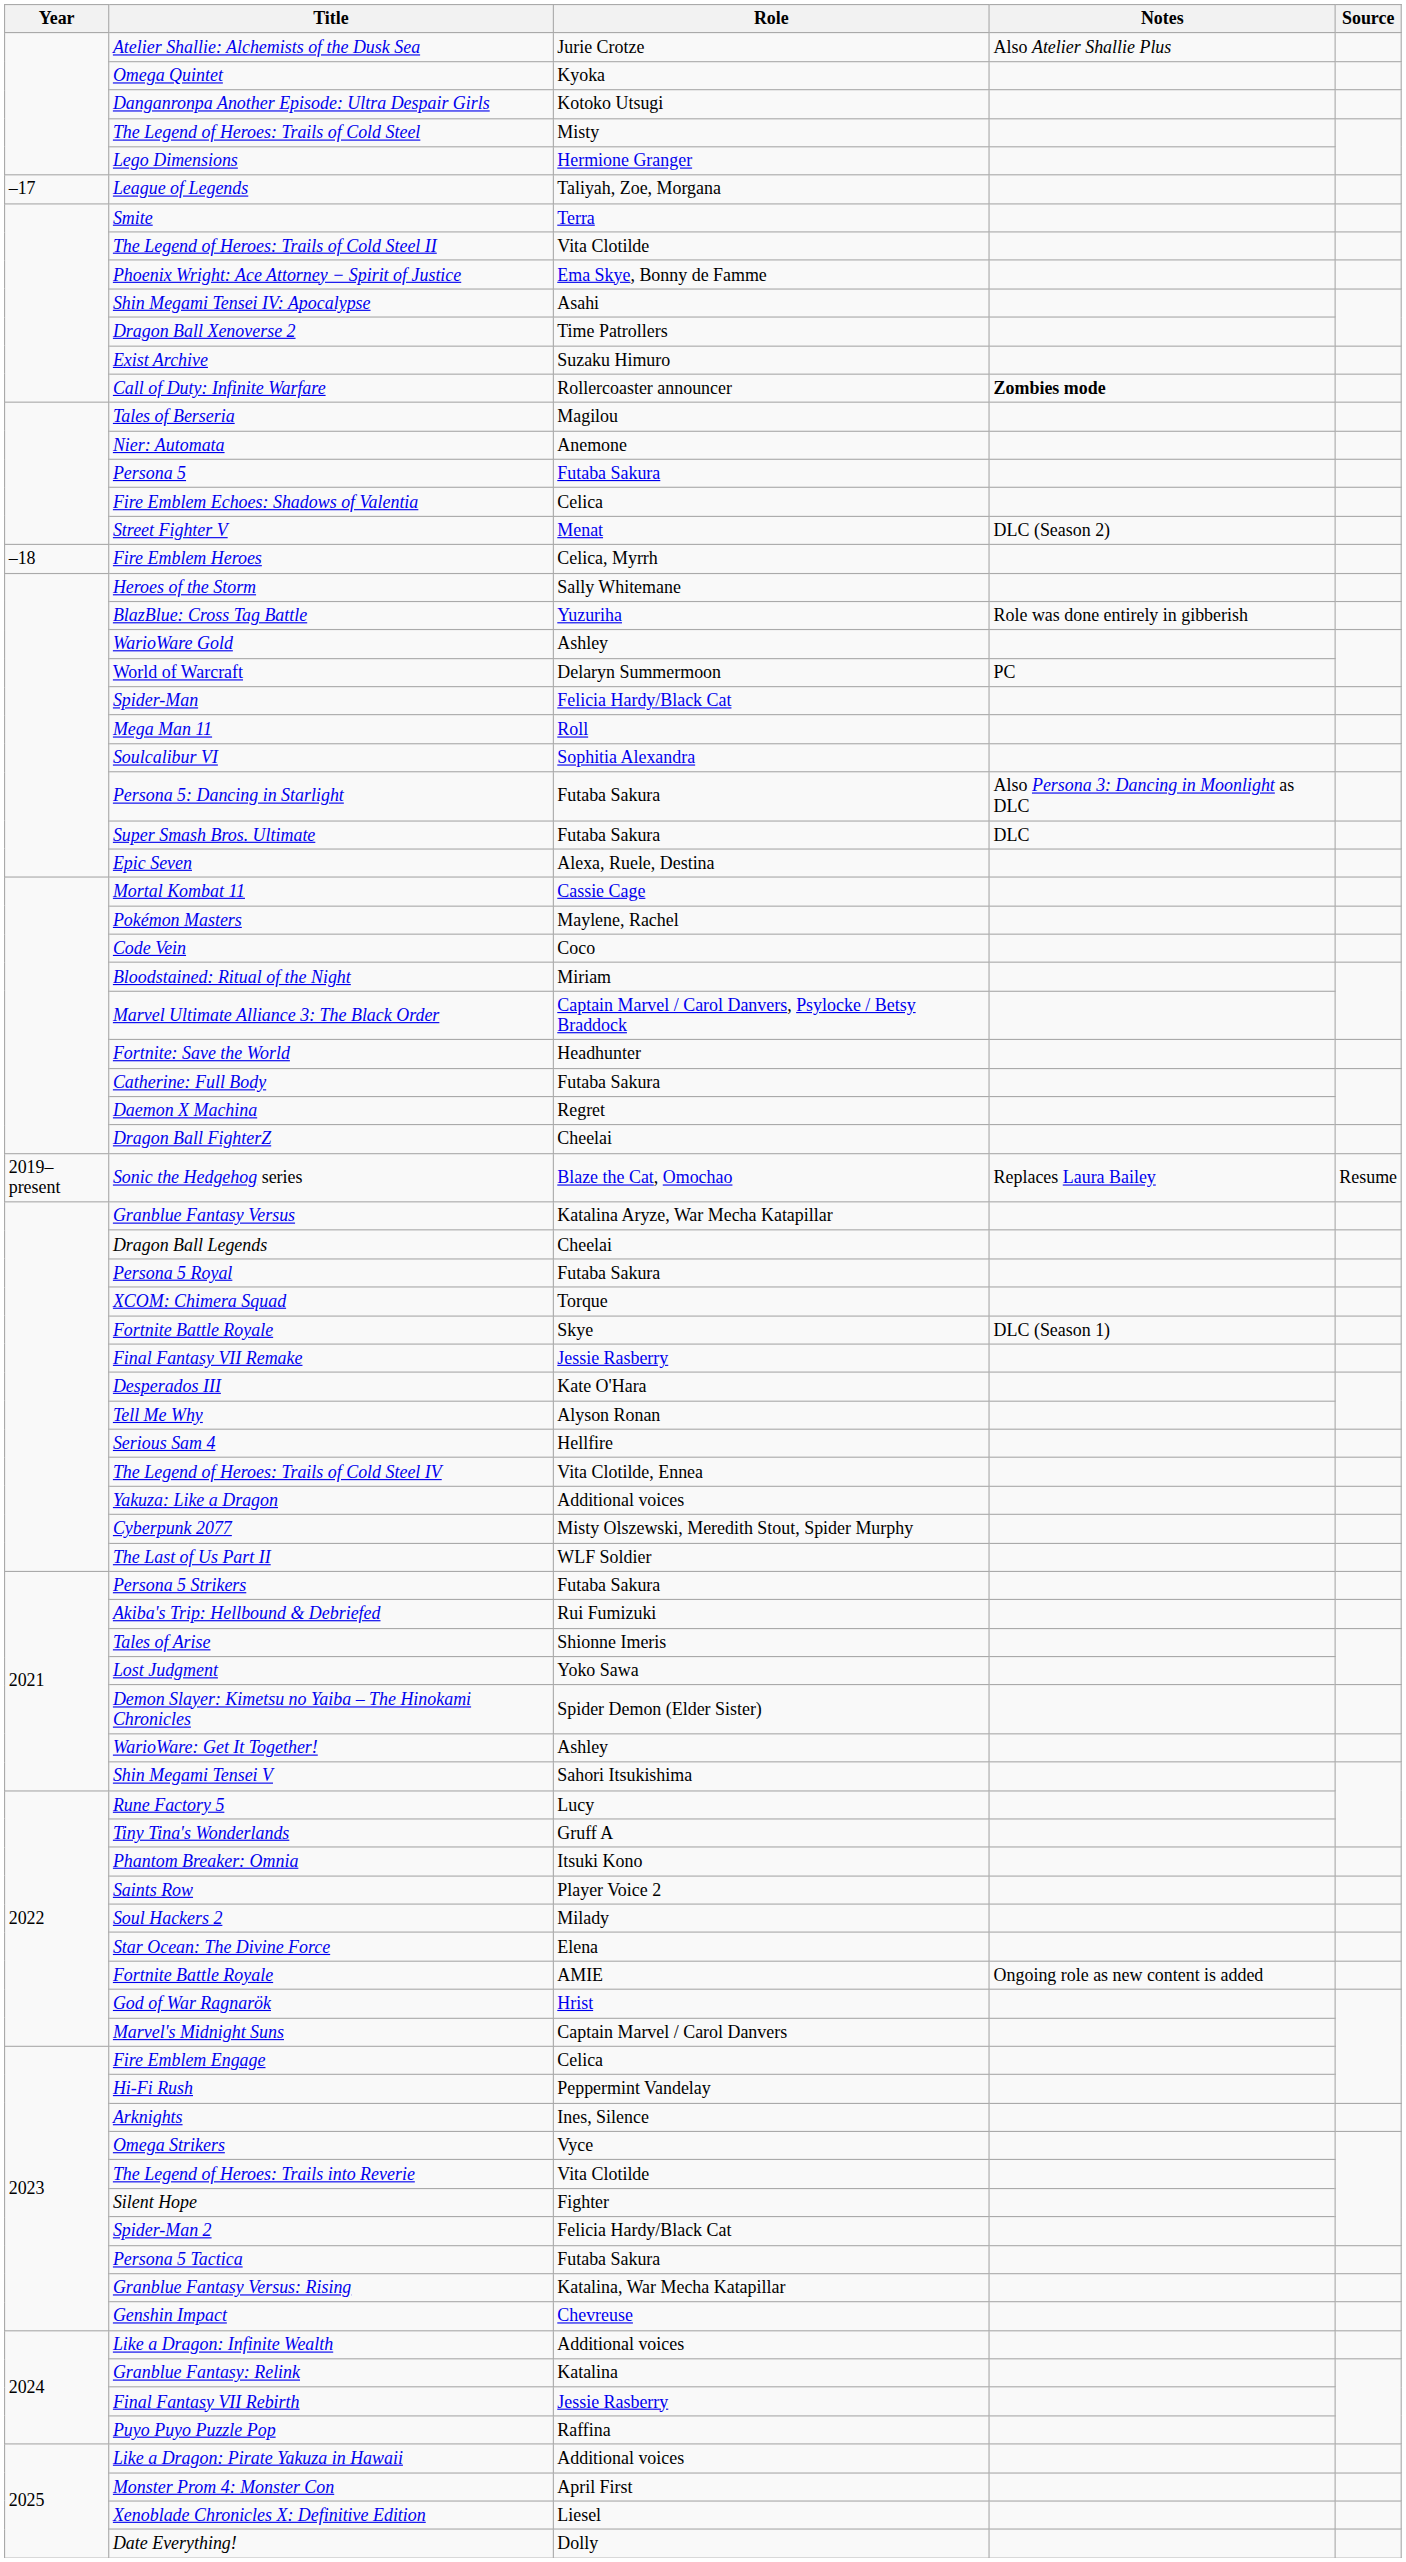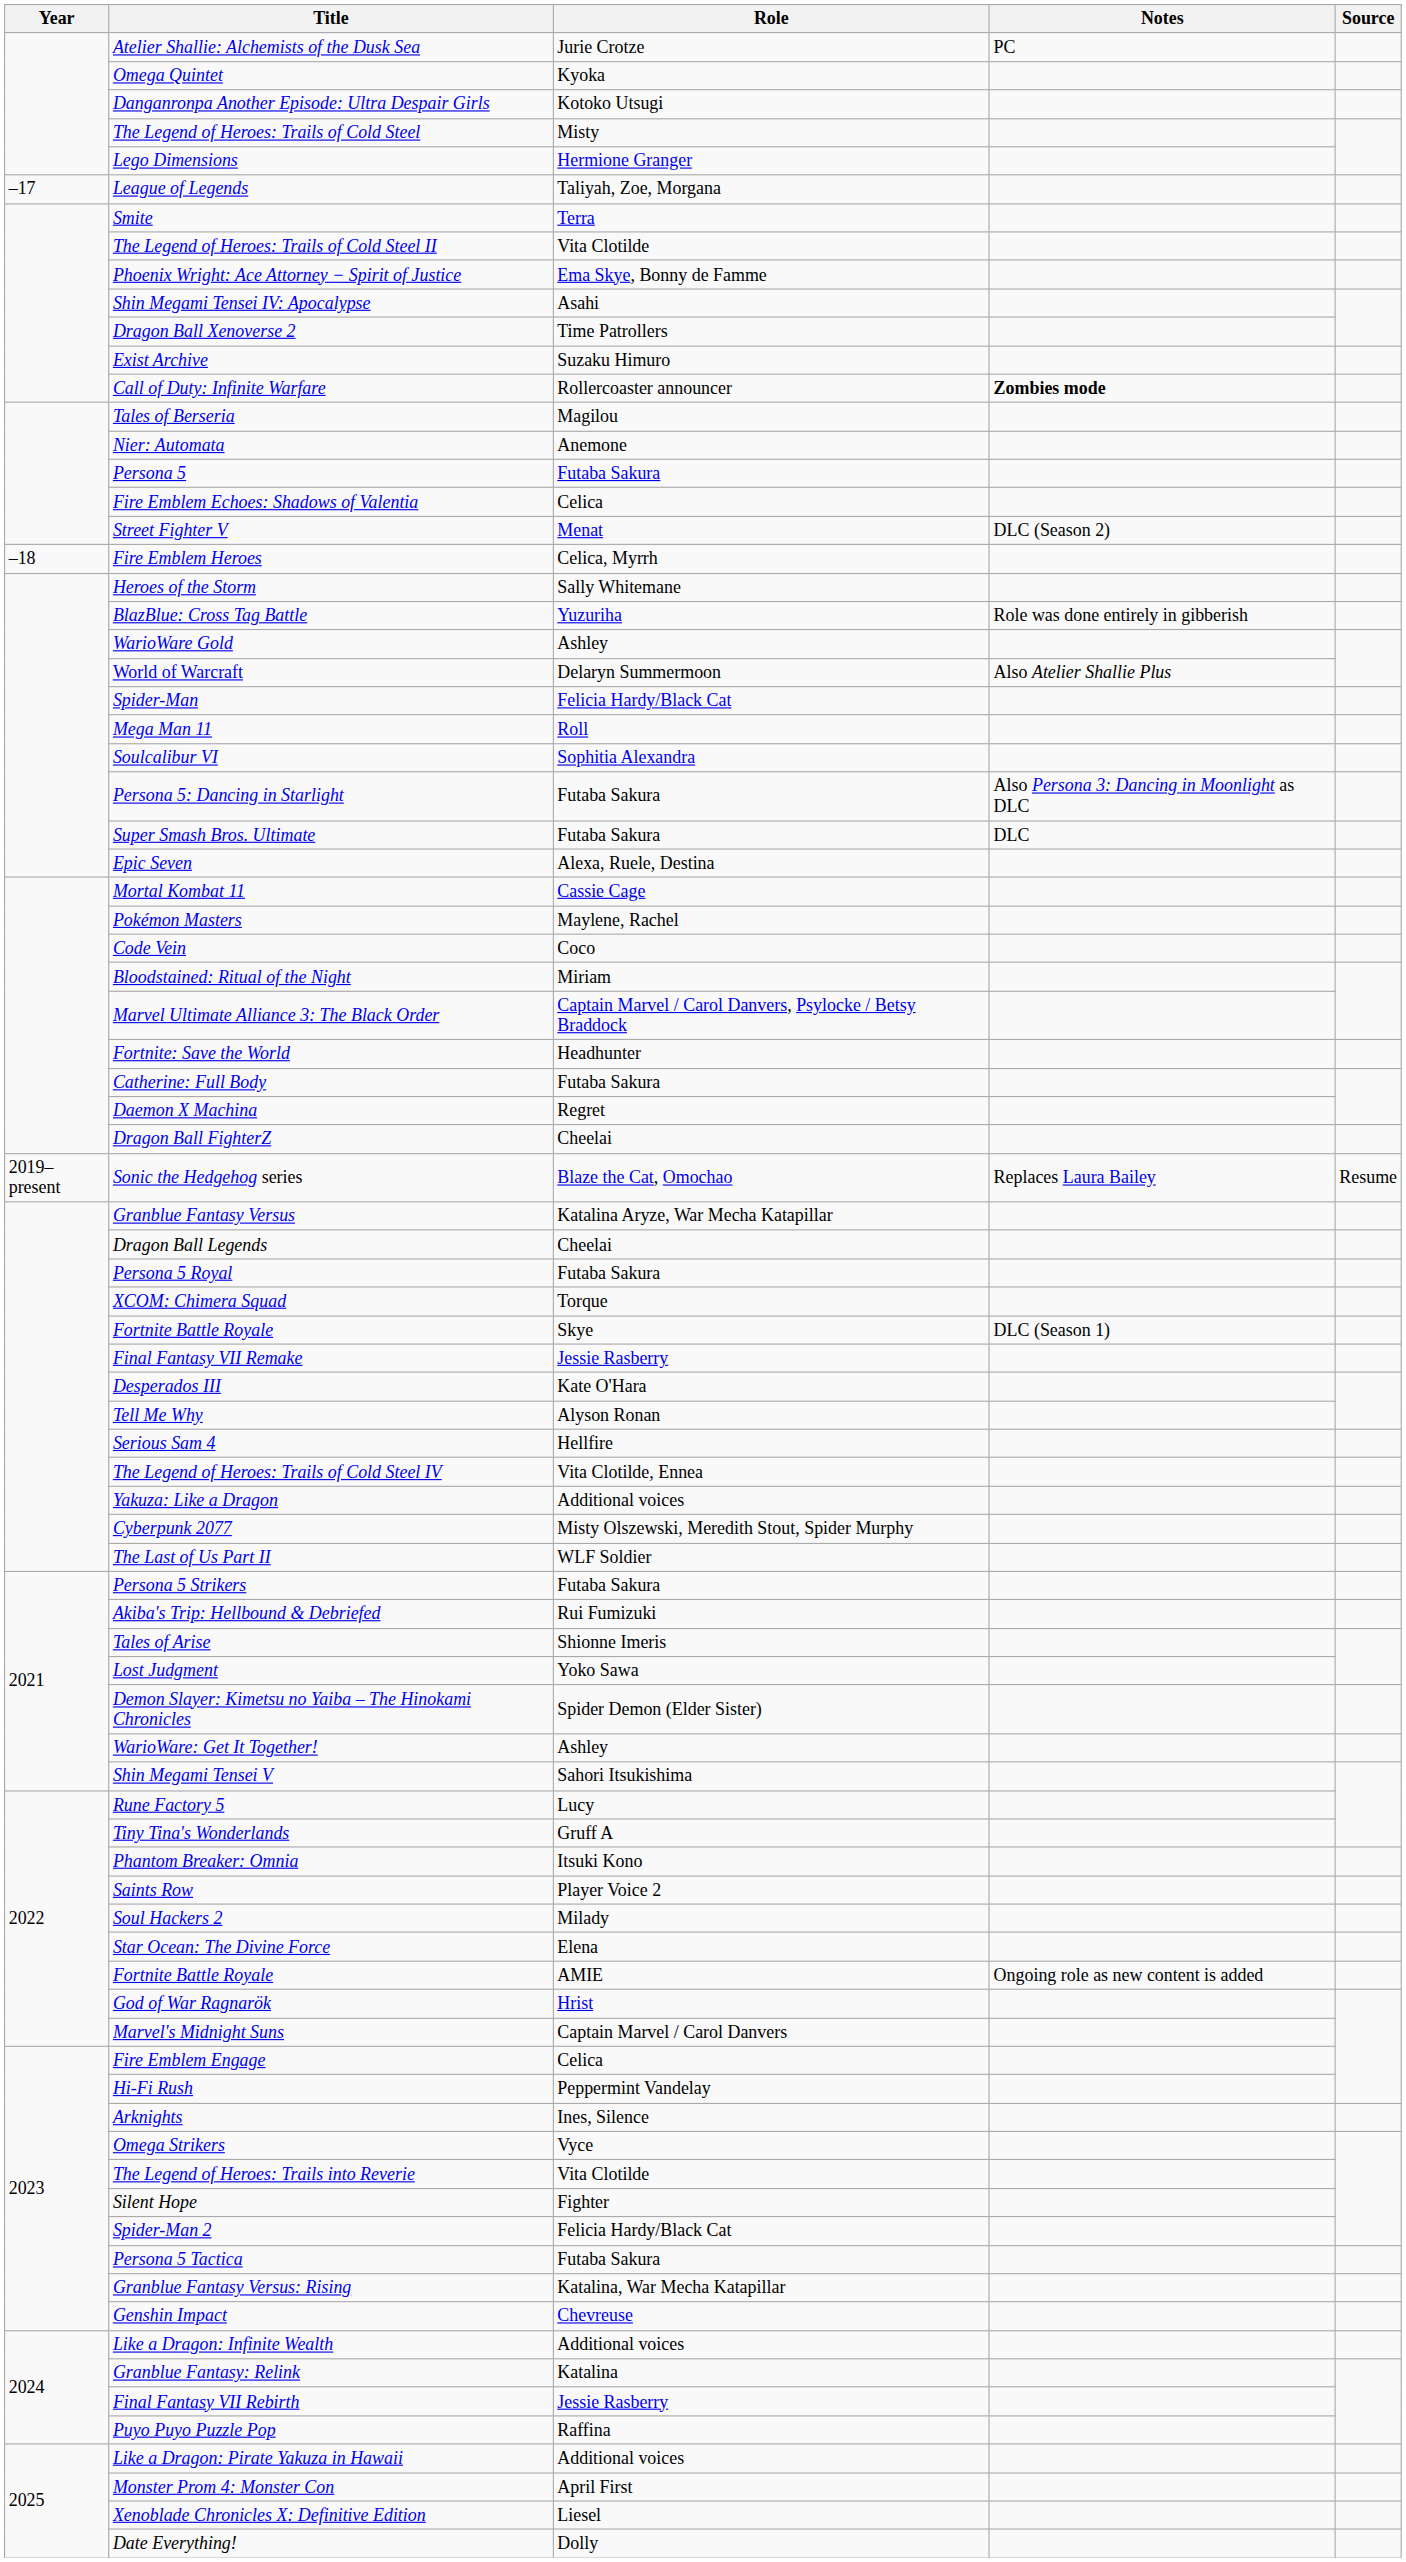Atelier Shallie: Alchemists of the Dusk Sea | Notes: Also Atelier Shallie Plus -> PC
World of Warcraft | Notes: PC -> Also Atelier Shallie Plus
